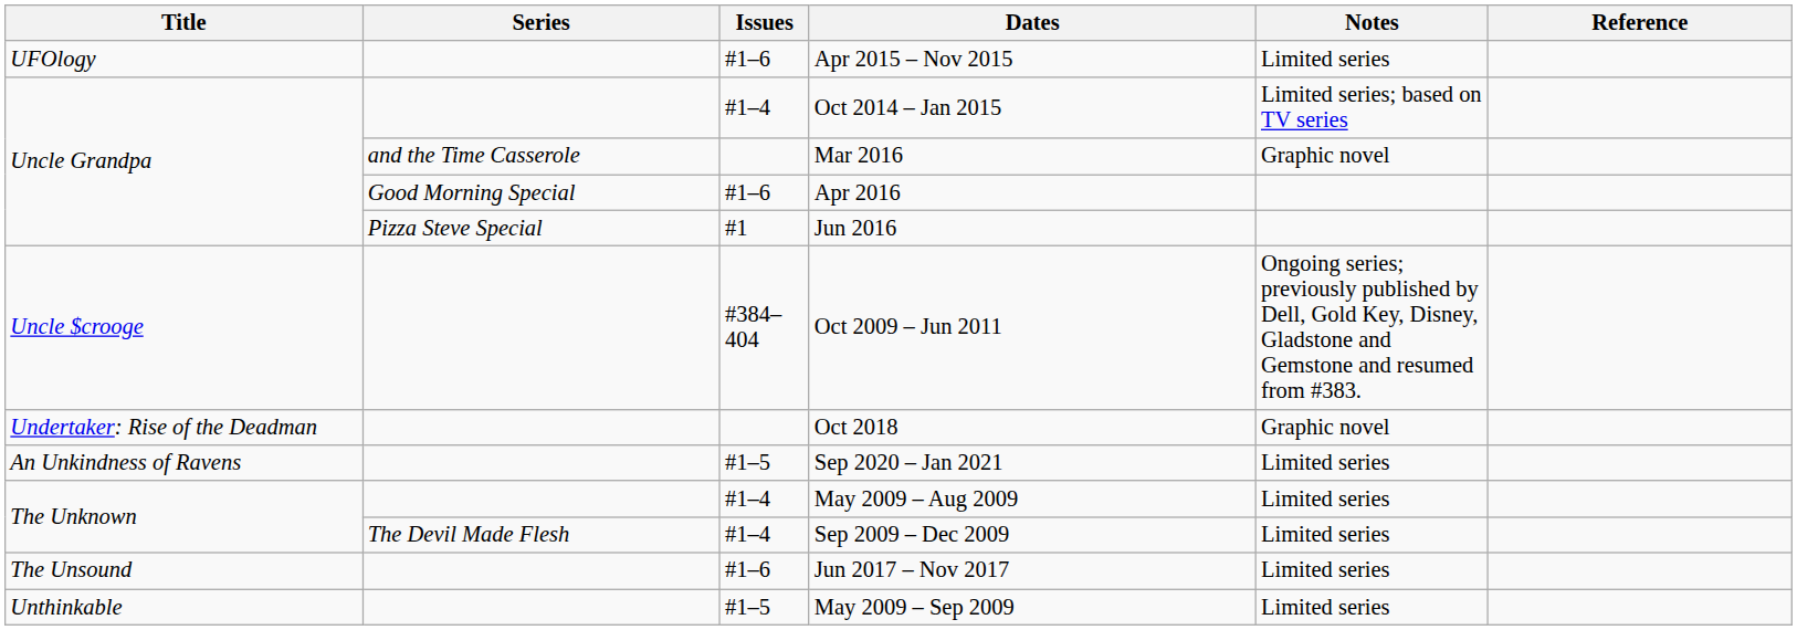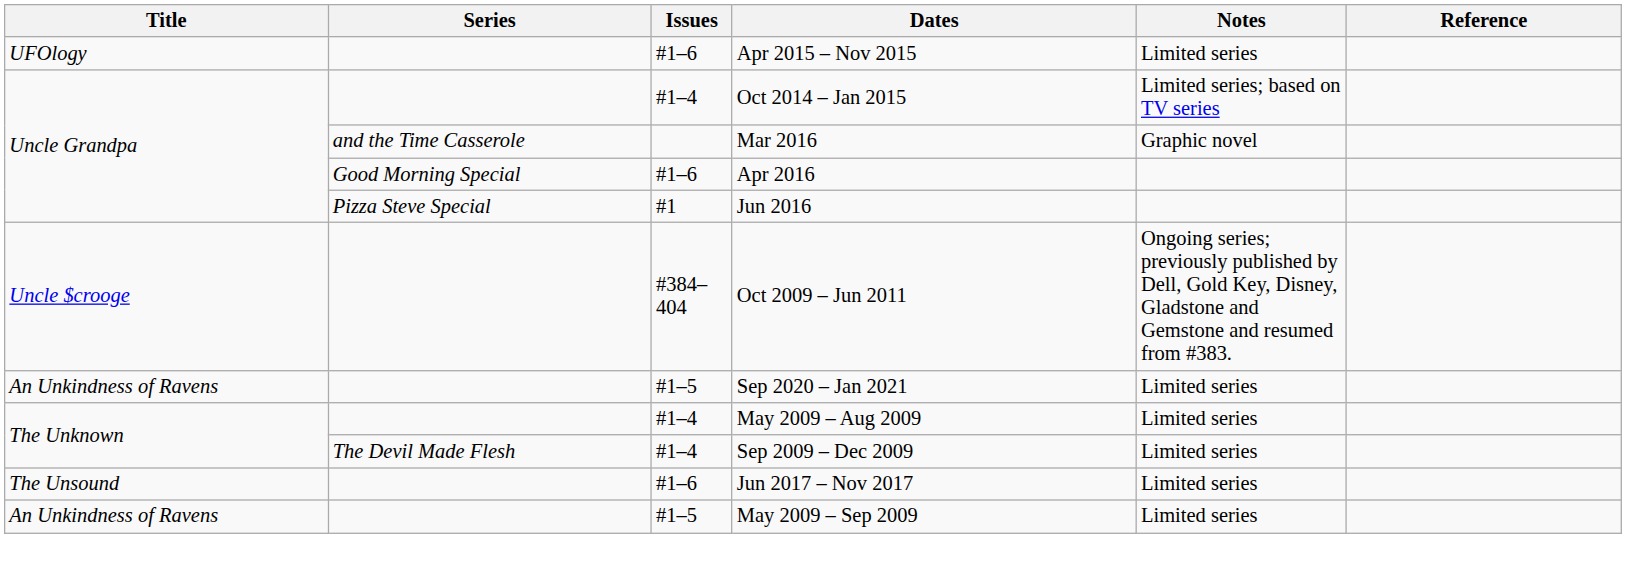- row: Undertaker: Rise of the Deadman | Oct 2018 | Graphic novel
May 2009 – Sep 2009 | Title: Unthinkable -> An Unkindness of Ravens
